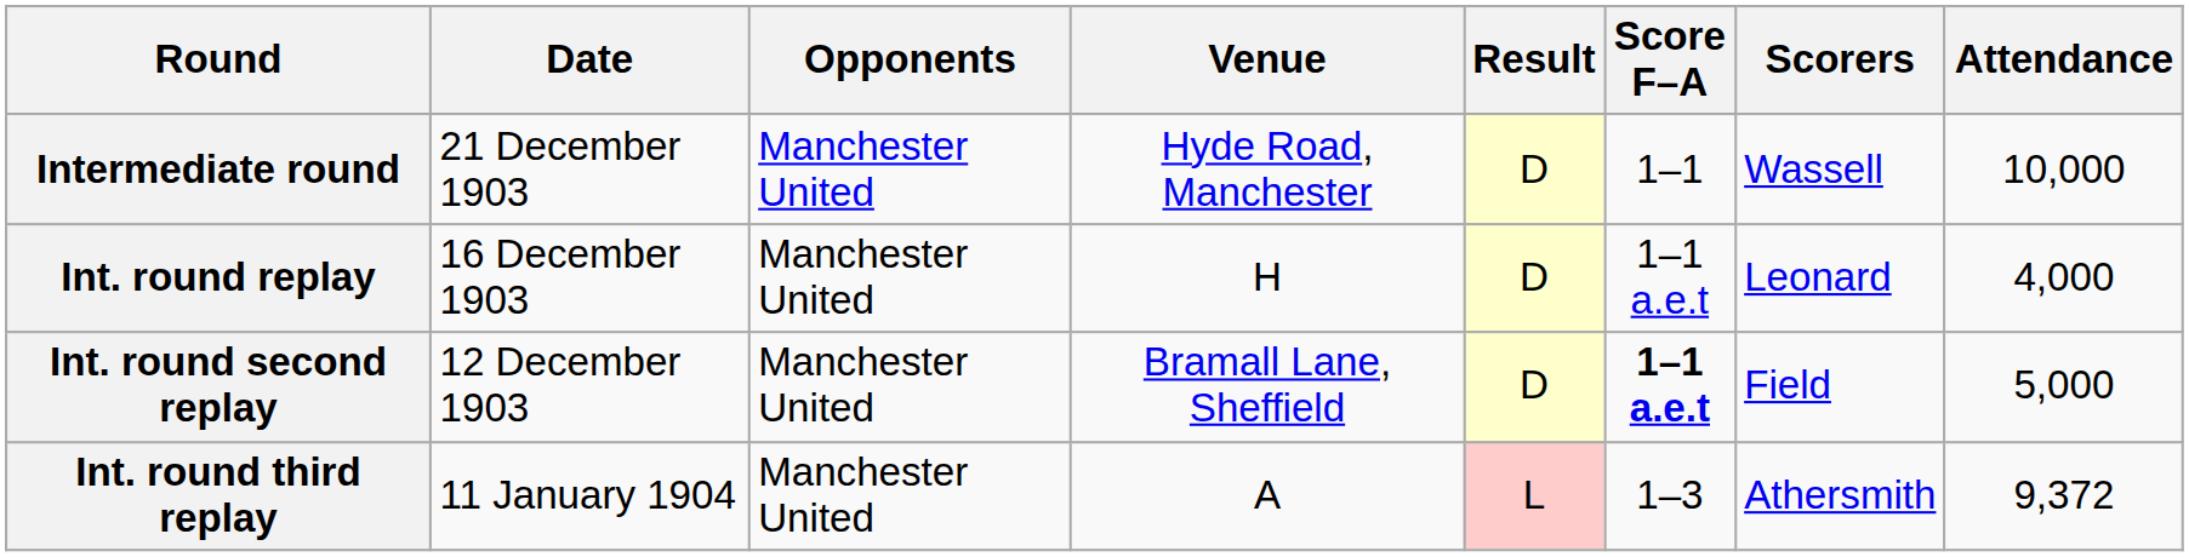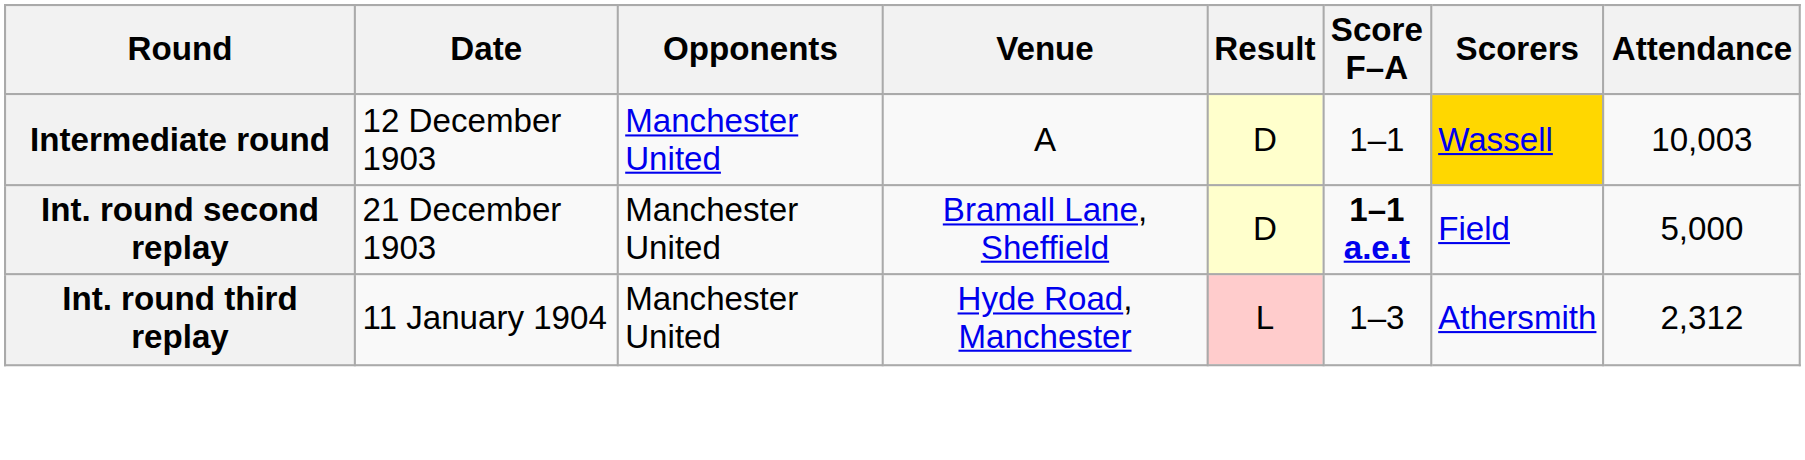Intermediate round | Date: 21 December 1903 -> 12 December 1903
Intermediate round | Venue: Hyde Road, Manchester -> A
Intermediate round | Scorers: no background -> gold background
Intermediate round | Attendance: 10,000 -> 10,003
- row: Int. round replay | 16 December 1903 | Manchester United | H | D | 1–1 a.e.t | Leonard | 4,000
Int. round second replay | Date: 12 December 1903 -> 21 December 1903
Int. round third replay | Venue: A -> Hyde Road, Manchester
Int. round third replay | Attendance: 9,372 -> 2,312
